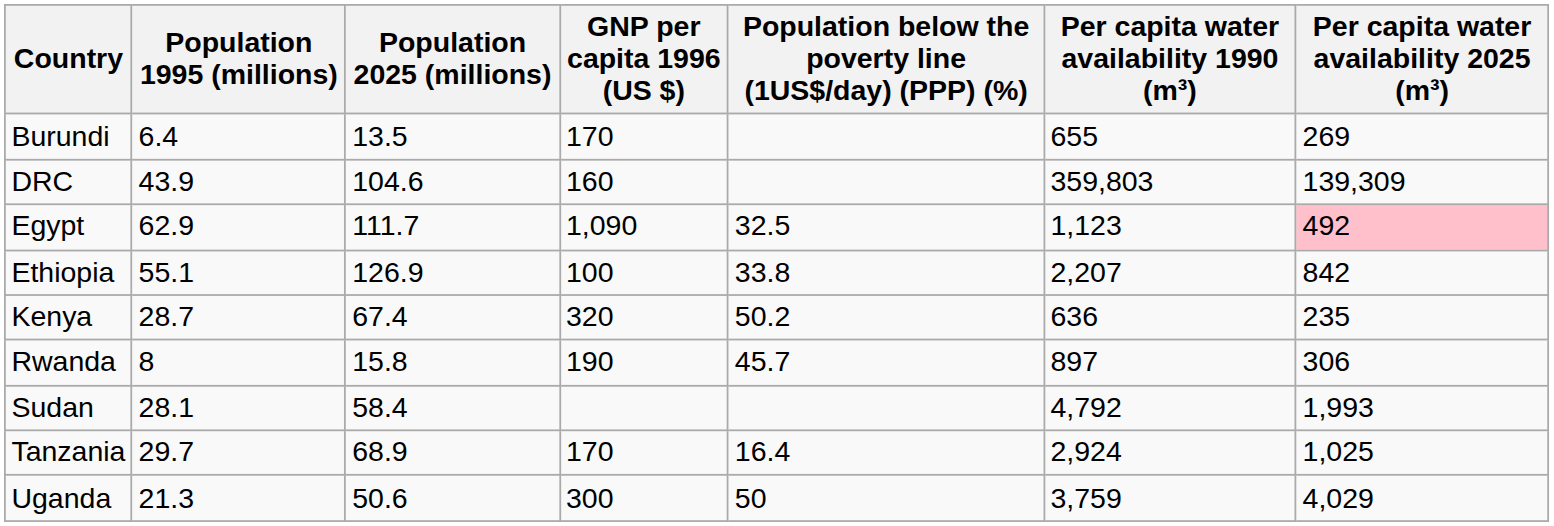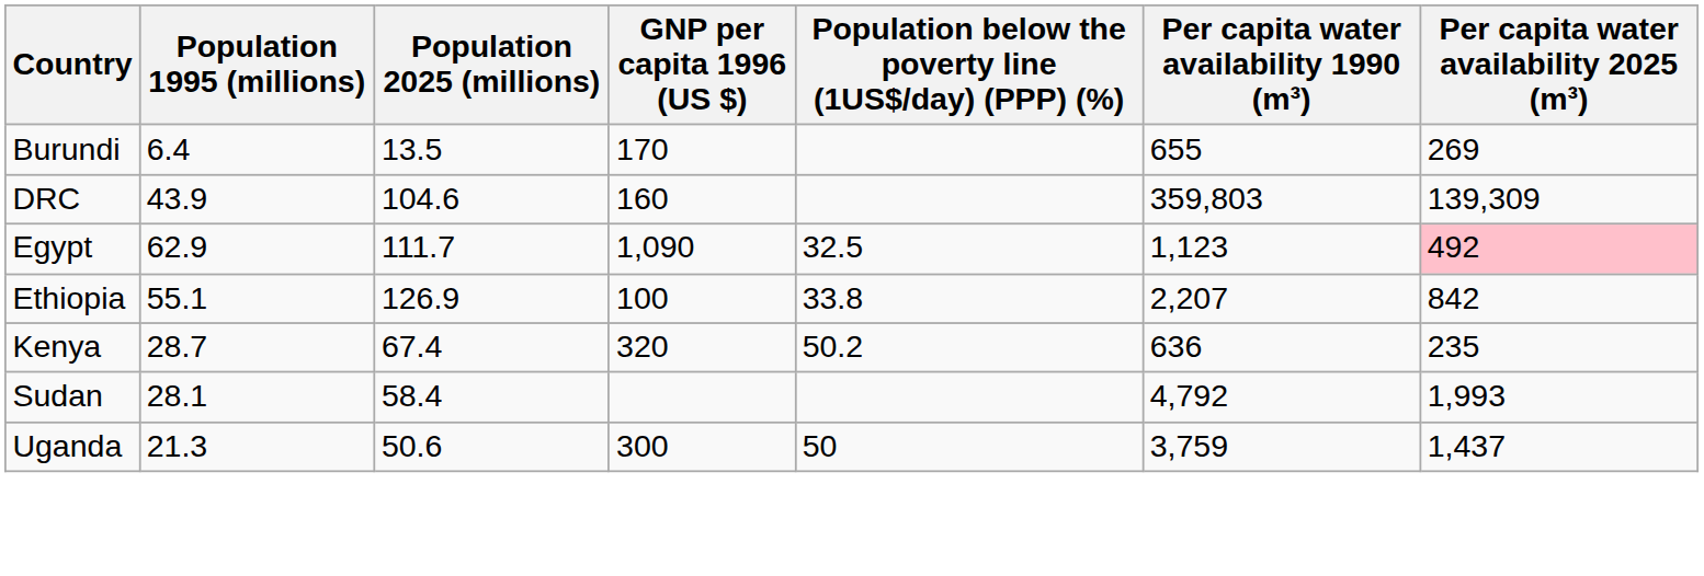- row: Rwanda | 8 | 15.8 | 190 | 45.7 | 897 | 306
- row: Tanzania | 29.7 | 68.9 | 170 | 16.4 | 2,924 | 1,025
Uganda | Per capita water availability 2025 (m³): 4,029 -> 1,437
